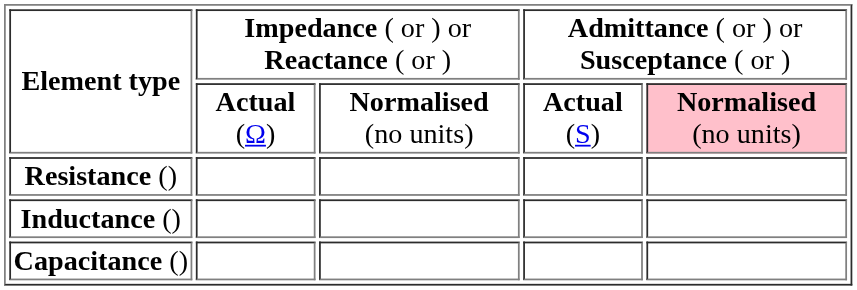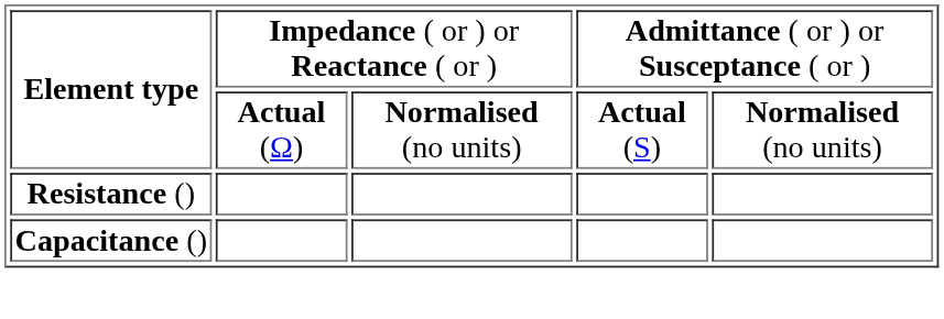Element type / Actual (Ω) | column 5: pink background -> no background
- row: Inductance ()
